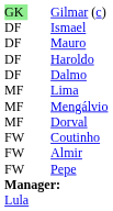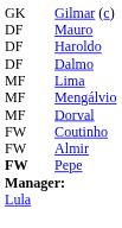Gilmar (c) | column 1: lightgreen background -> no background
- row: DF | Ismael
Pepe | column 1: normal -> bold
